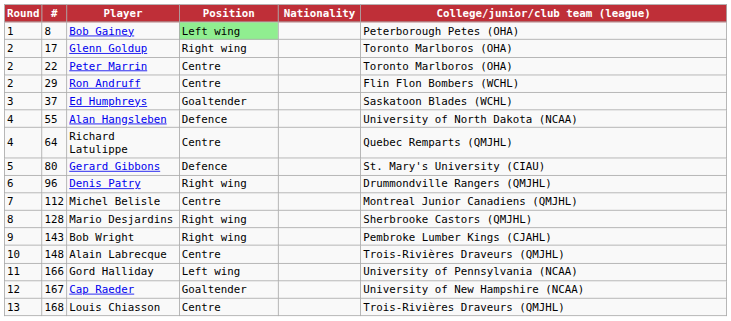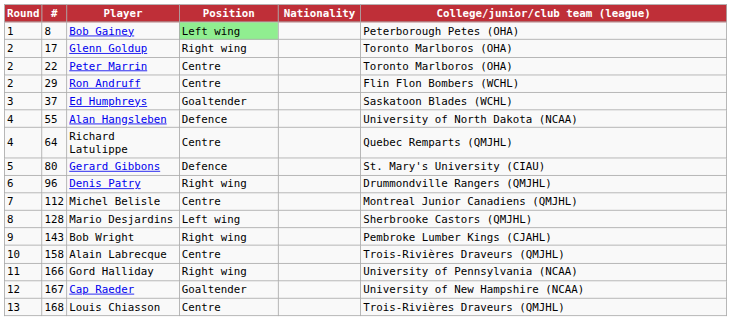Mario Desjardins | Position: Right wing -> Left wing
Alain Labrecque | #: 148 -> 158
Gord Halliday | Position: Left wing -> Right wing
